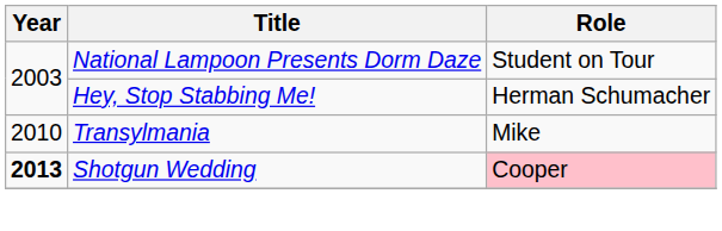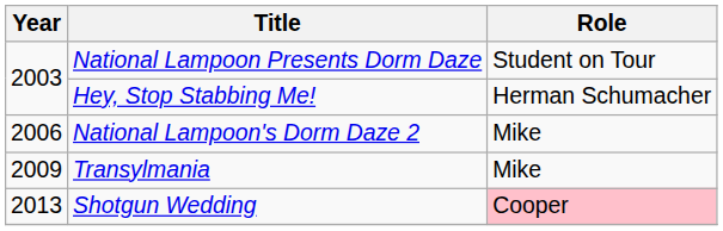+ row: 2006 | National Lampoon's Dorm Daze 2 | Mike
Transylmania | Year: 2010 -> 2009
Shotgun Wedding | Year: bold -> normal
